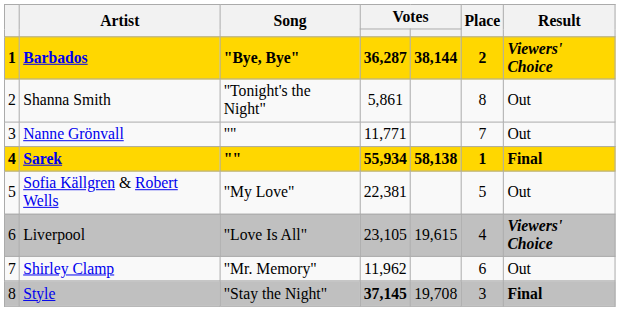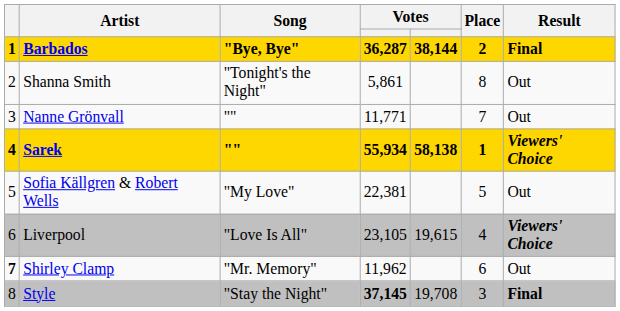Barbados | Result: Viewers' Choice -> Final
Sarek | Result: Final -> Viewers' Choice
Shirley Clamp | column 1: normal -> bold
